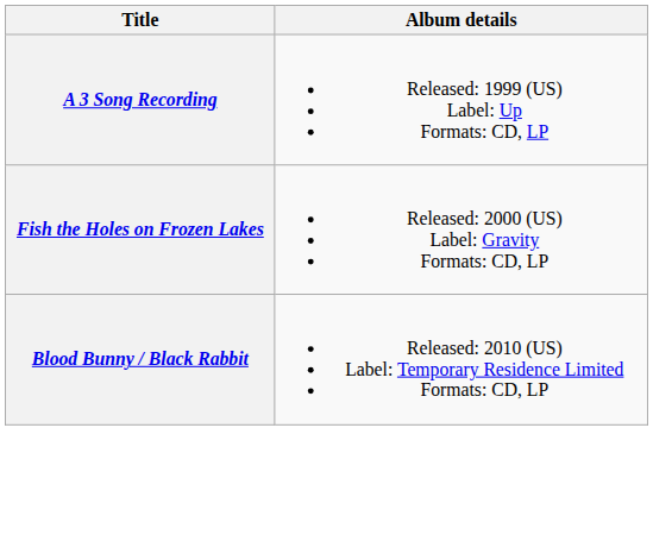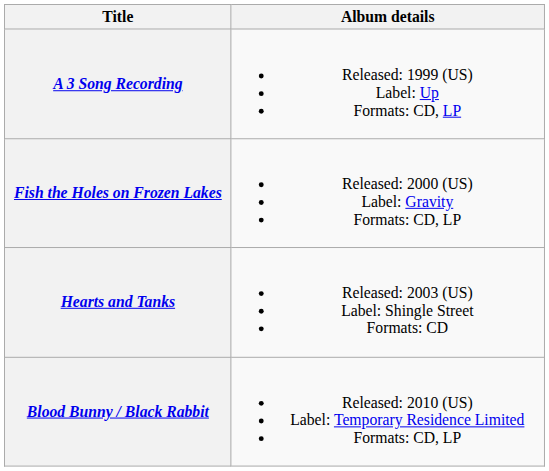+ row: Hearts and Tanks | Released: 2003 (US) Label: Shingle Street Formats: CD
